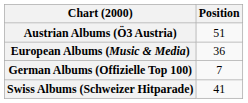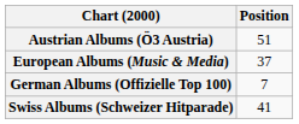European Albums (Music & Media) | Position: 36 -> 37
